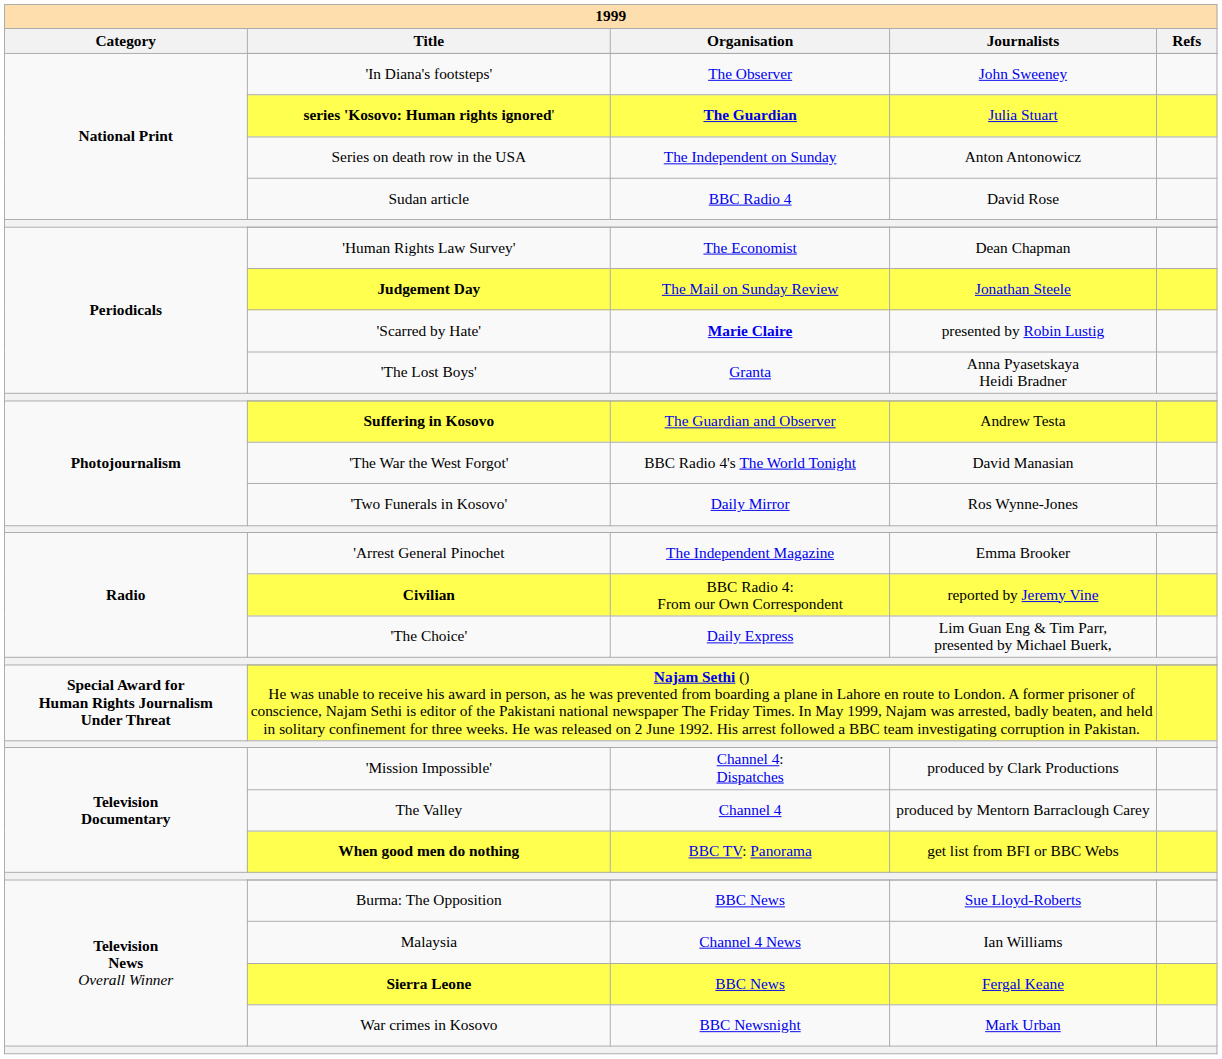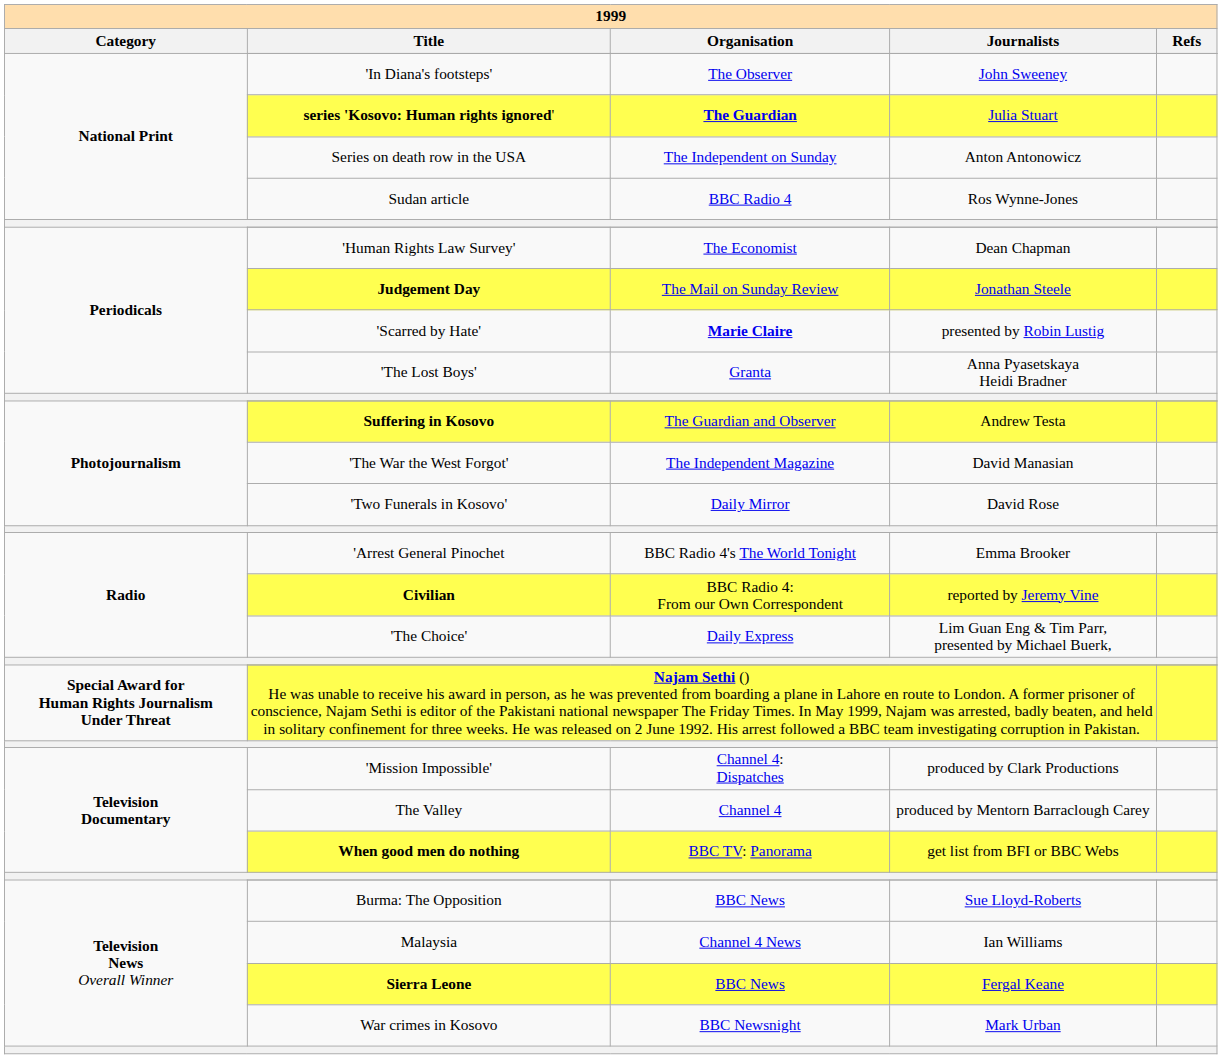Sudan article | 1999 / Journalists: David Rose -> Ros Wynne-Jones
'The War the West Forgot' | 1999 / Organisation: BBC Radio 4's The World Tonight -> The Independent Magazine
'Two Funerals in Kosovo' | 1999 / Journalists: Ros Wynne-Jones -> David Rose
'Arrest General Pinochet | 1999 / Organisation: The Independent Magazine -> BBC Radio 4's The World Tonight
